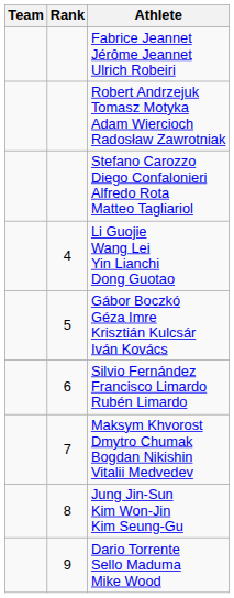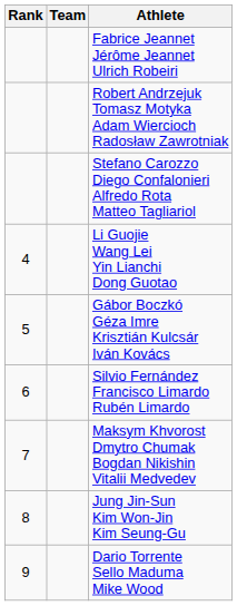columns swapped: Rank <-> Team
